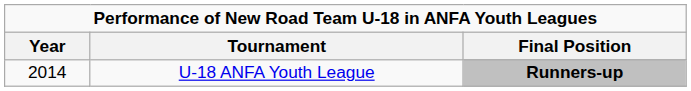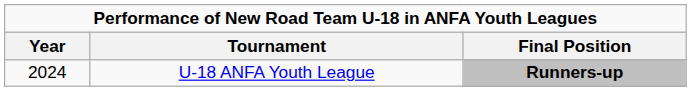U-18 ANFA Youth League | Year: 2014 -> 2024
